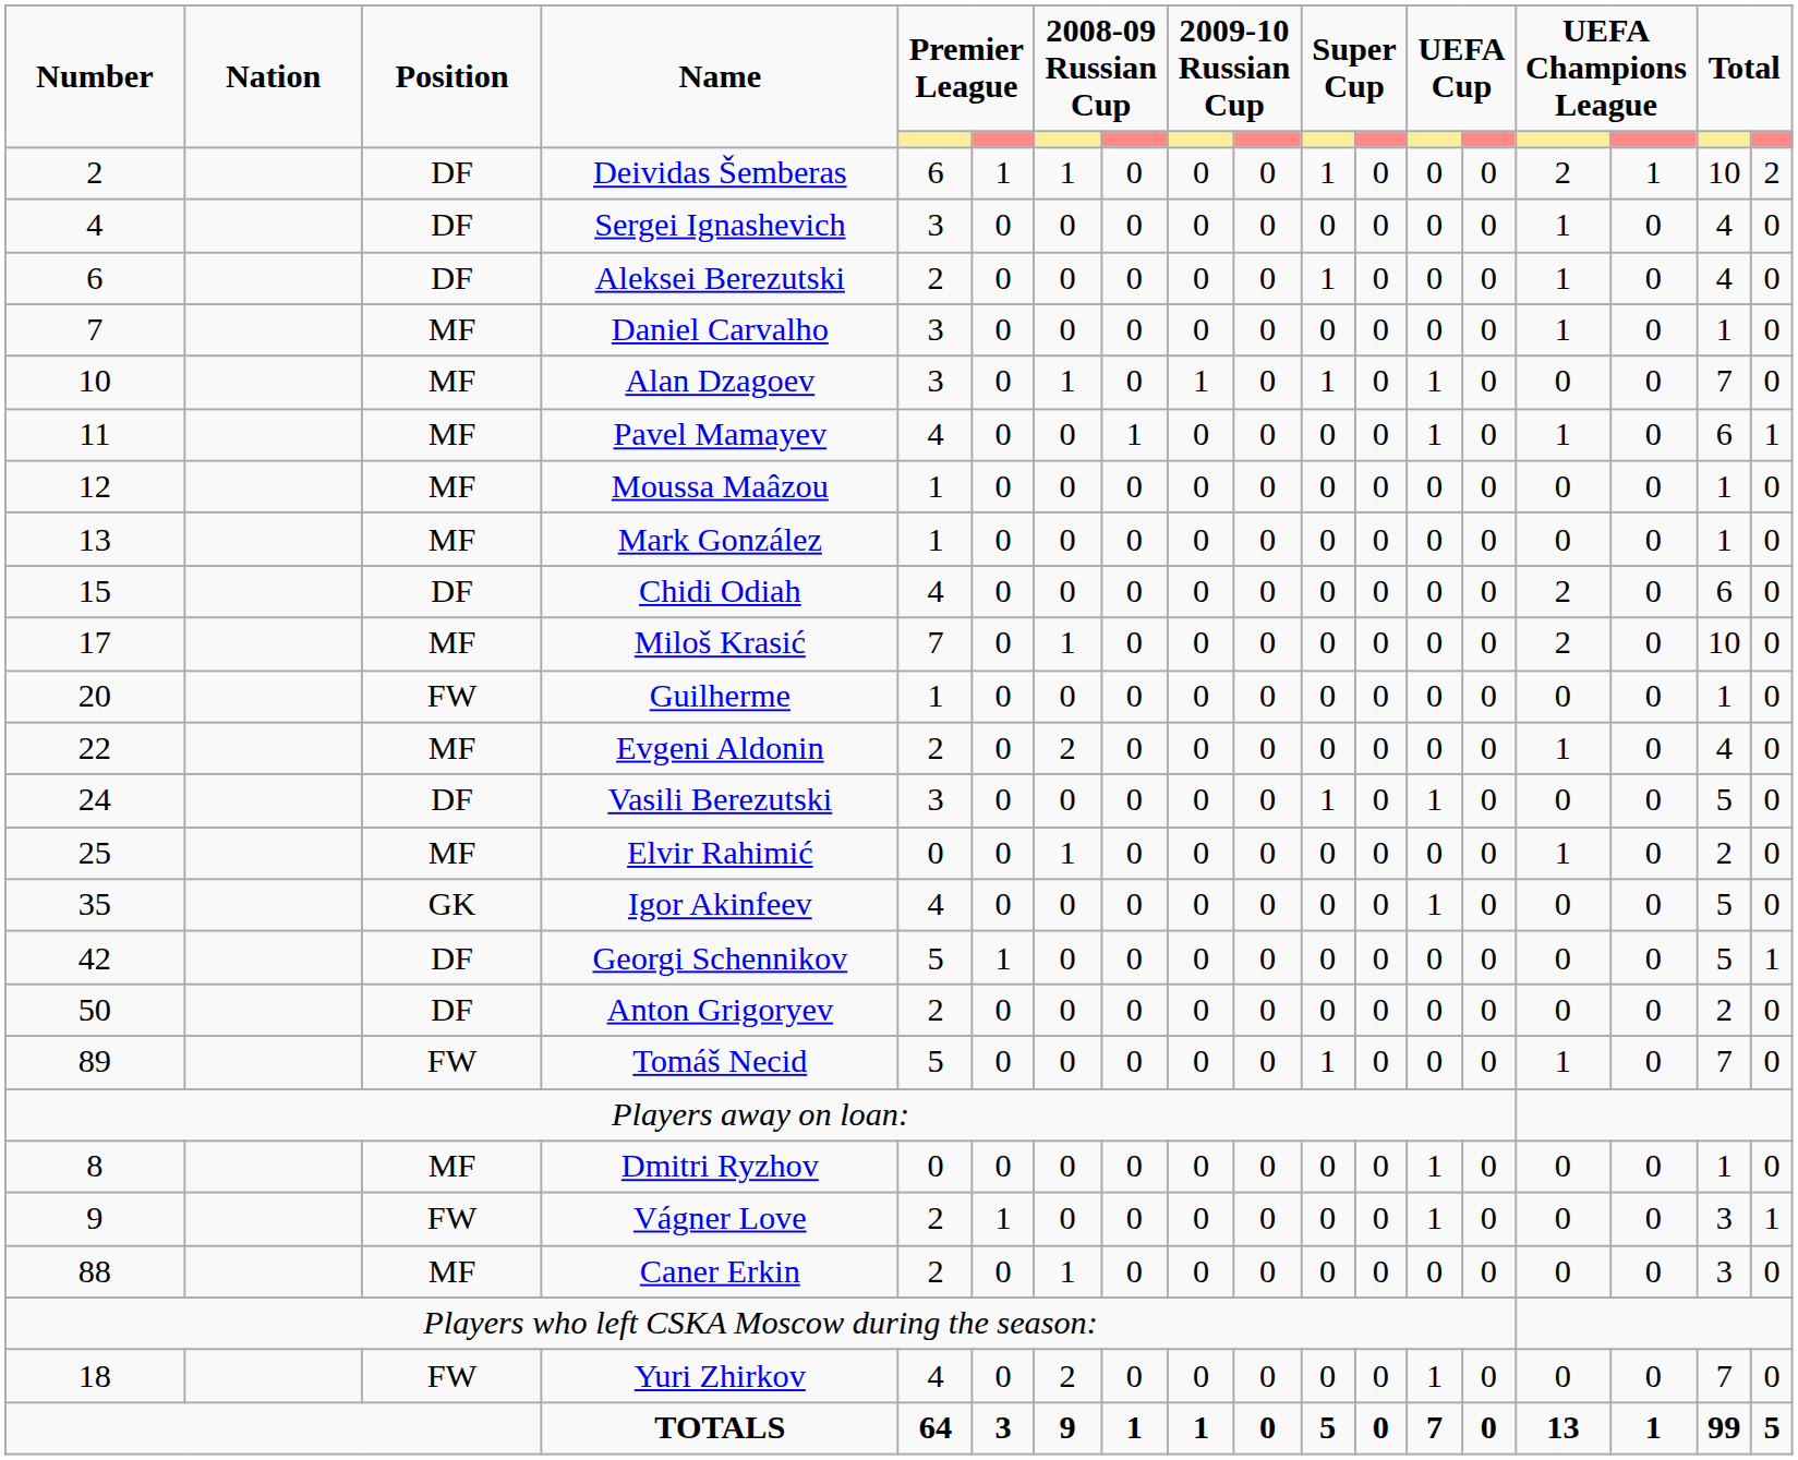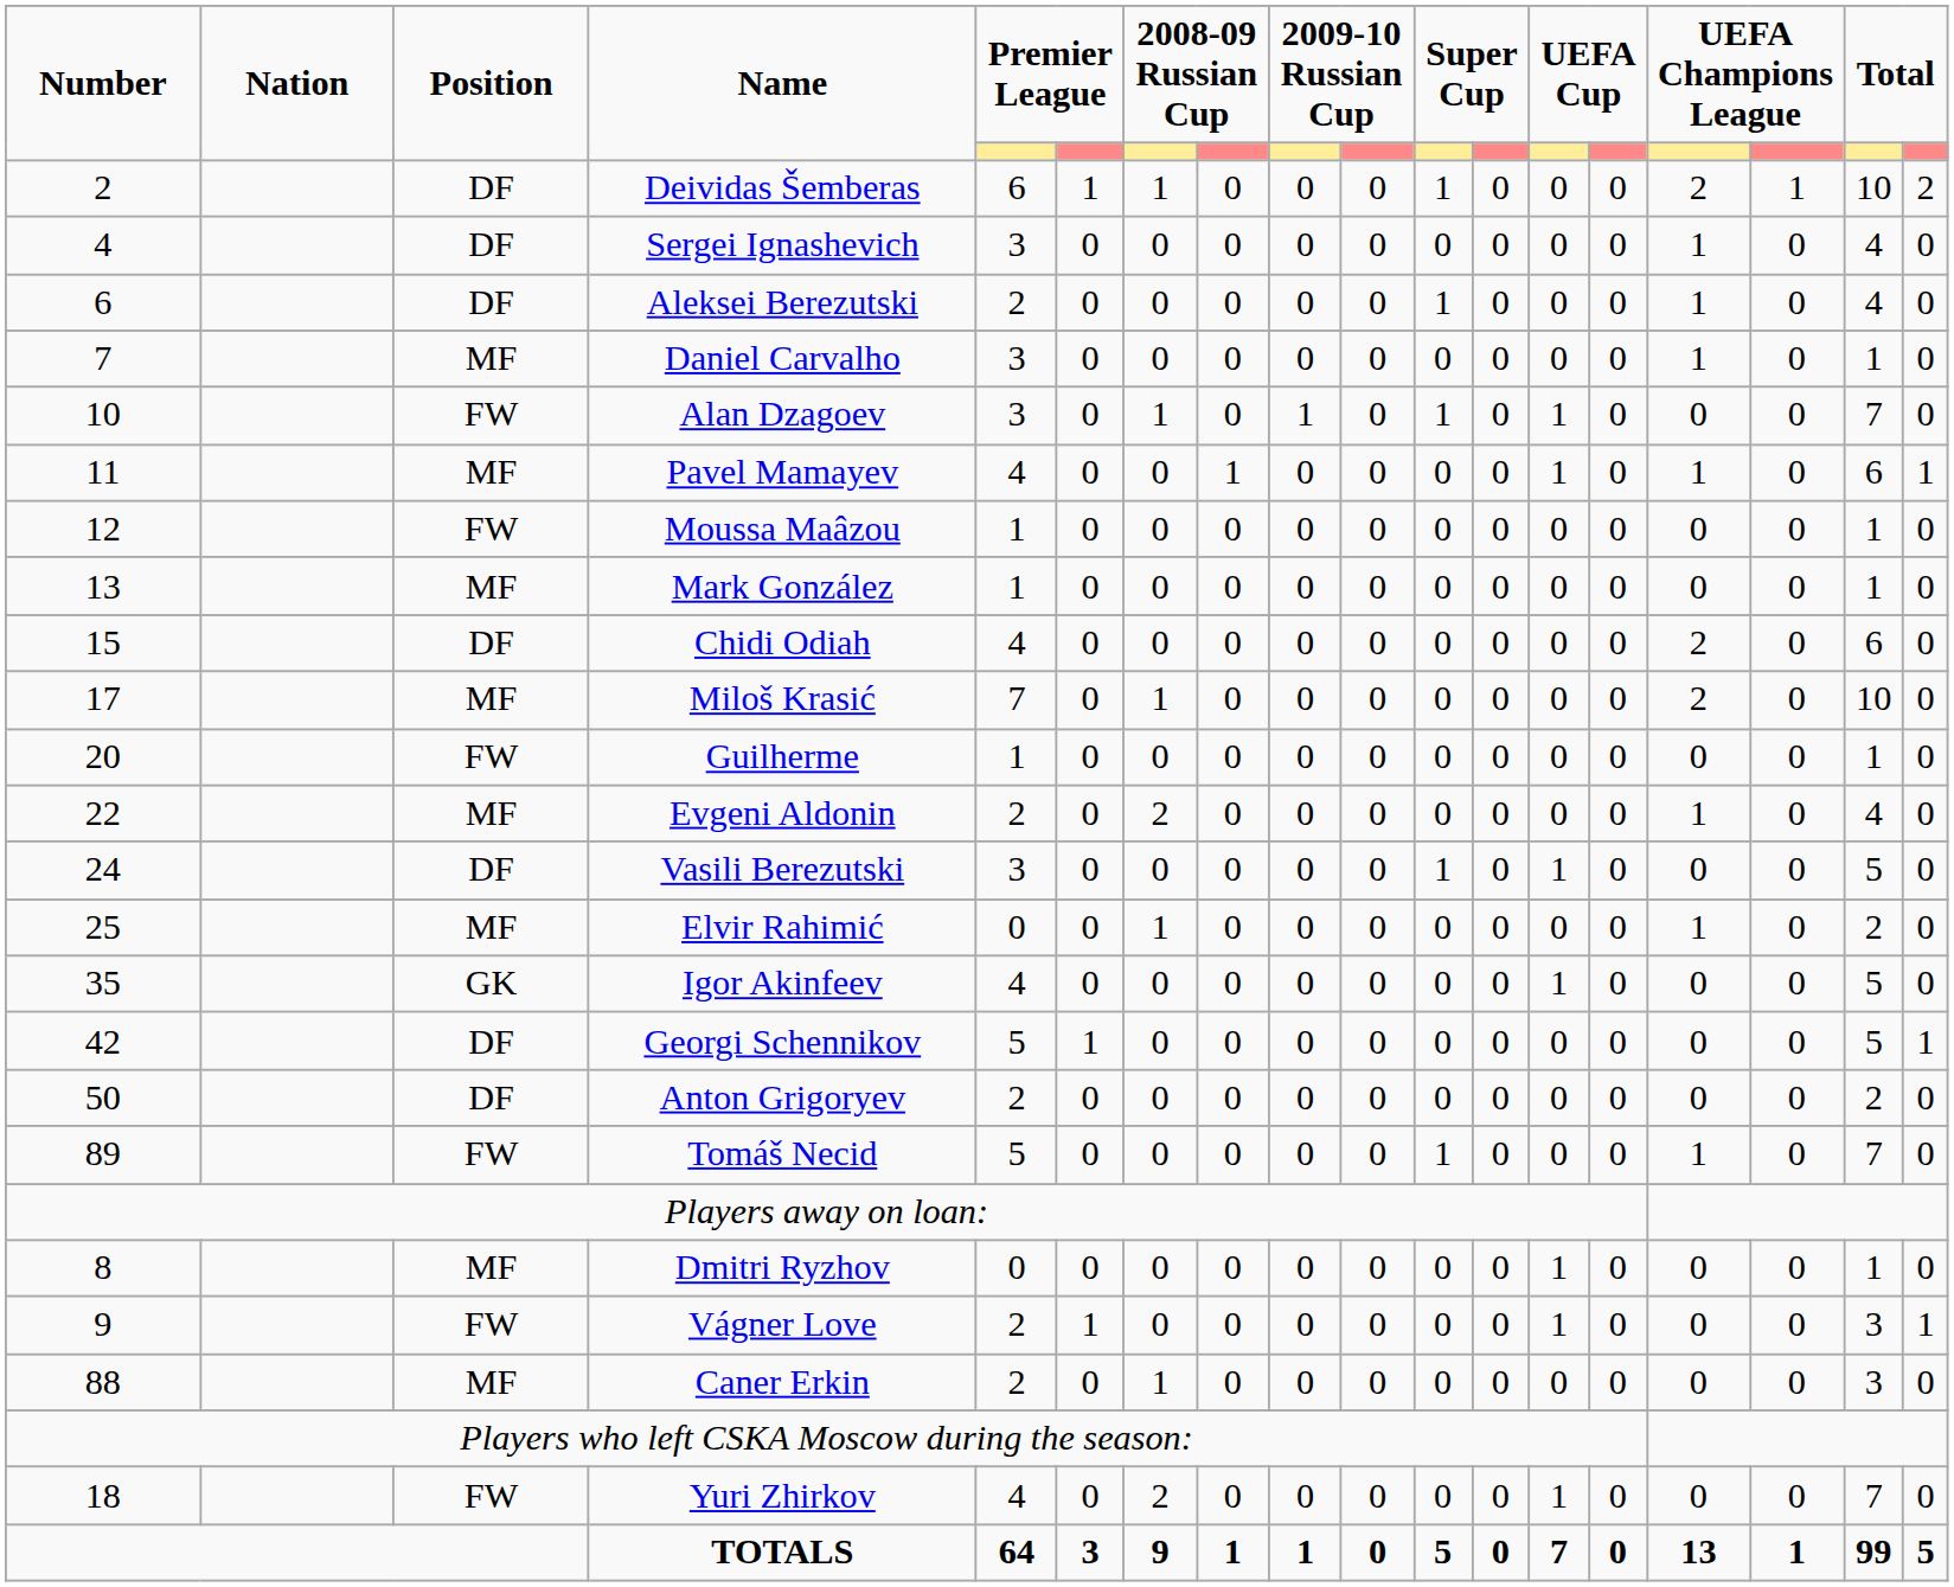Alan Dzagoev | Position: MF -> FW
Moussa Maâzou | Position: MF -> FW
